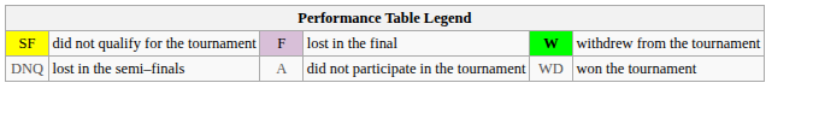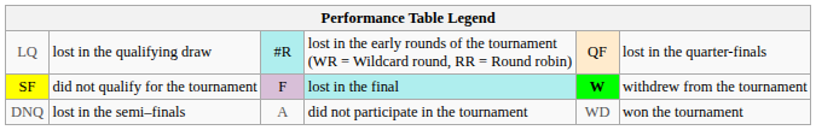+ row: LQ | lost in the qualifying draw | #R | lost in the early rounds of the tournament (WR = Wildcard round, RR = Round robin) | QF | lost in the quarter-finals
SF | column 4: no background -> paleturquoise background
